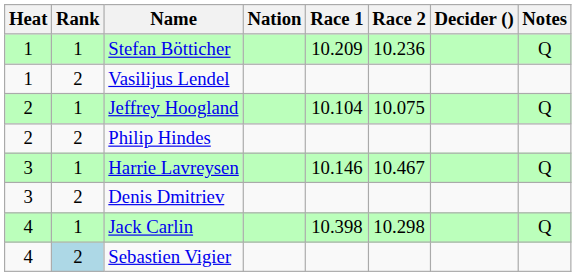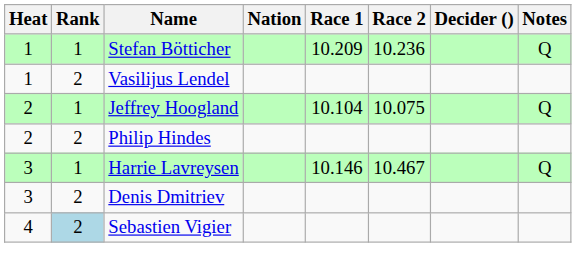- row: 4 | 1 | Jack Carlin | 10.398 | 10.298 | Q
